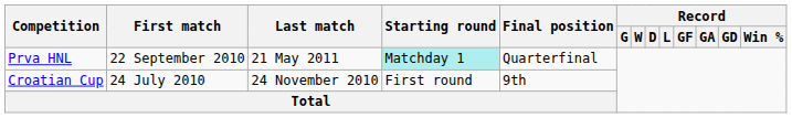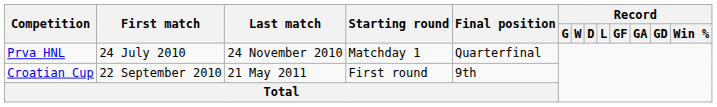Prva HNL | First match: 22 September 2010 -> 24 July 2010
Prva HNL | Last match: 21 May 2011 -> 24 November 2010
Prva HNL | Starting round: paleturquoise background -> no background
Croatian Cup | First match: 24 July 2010 -> 22 September 2010
Croatian Cup | Last match: 24 November 2010 -> 21 May 2011
